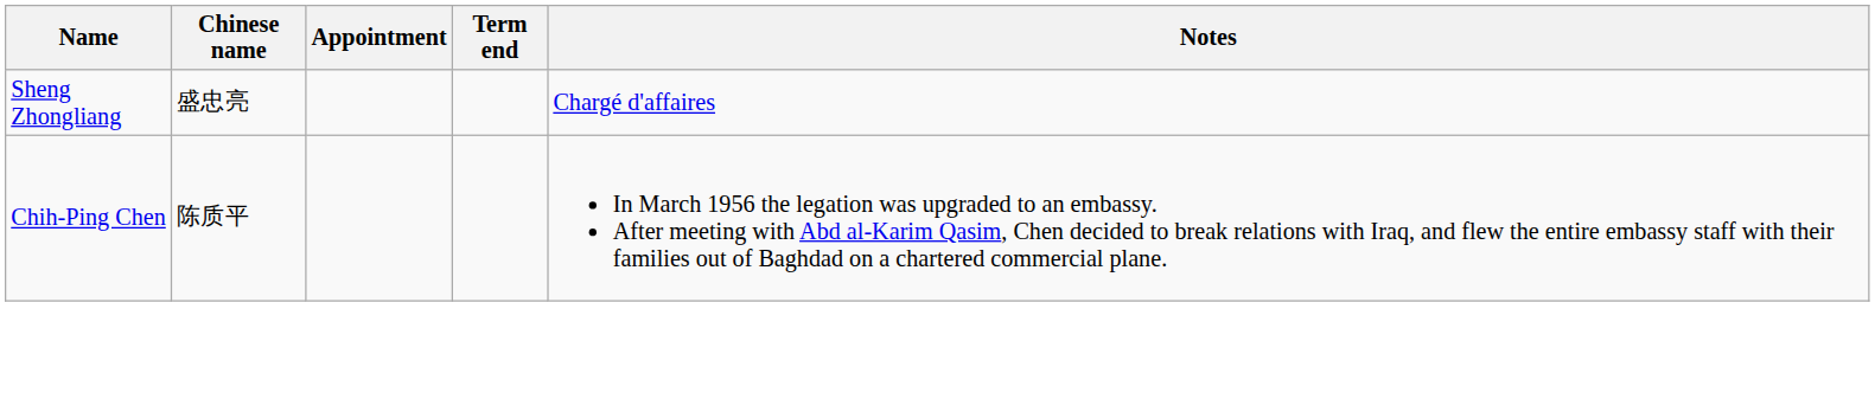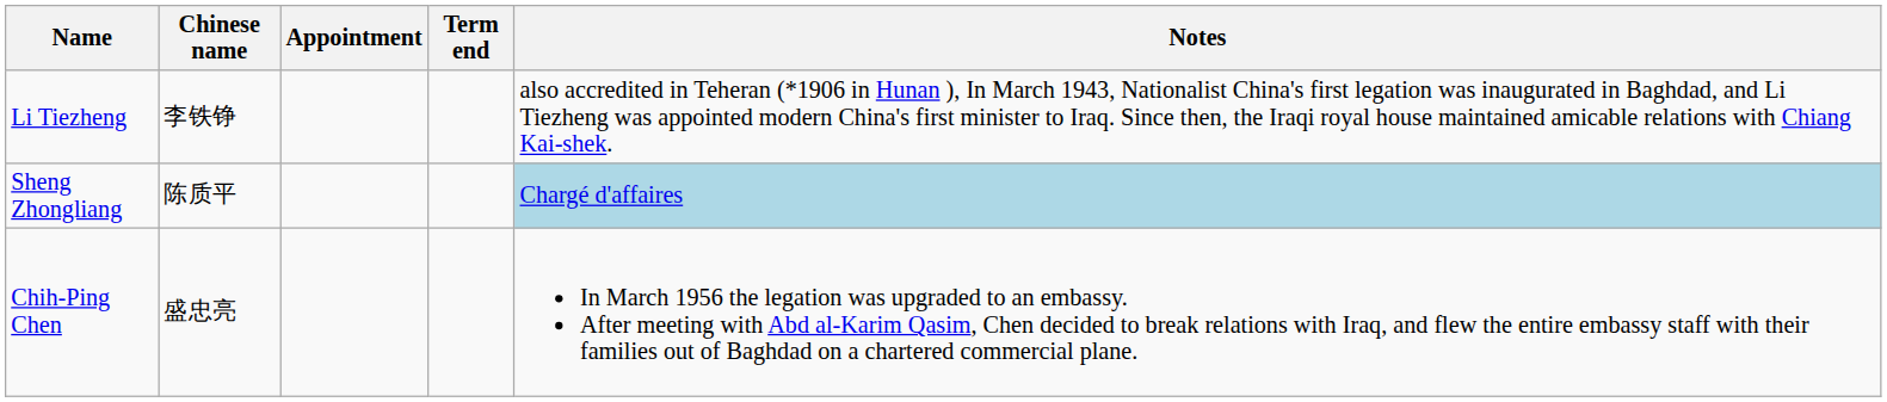+ row: Li Tiezheng | 李铁铮 | also accredited in Teheran (*1906 in Hunan ), In March 1943, Nationalist China's first legation was inaugurated in Baghdad, and Li Tiezheng was appointed modern China's first minister to Iraq. Since then, the Iraqi royal house maintained amicable relations with Chiang Kai-shek.
Sheng Zhongliang | Chinese name: 盛忠亮 -> 陈质平
Sheng Zhongliang | Notes: no background -> lightblue background
Chih-Ping Chen | Chinese name: 陈质平 -> 盛忠亮
